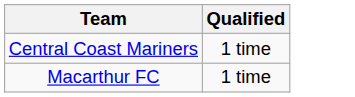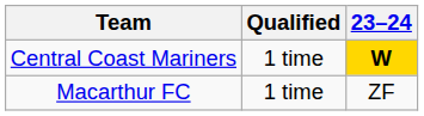+ column: 23–24 | W | ZF
